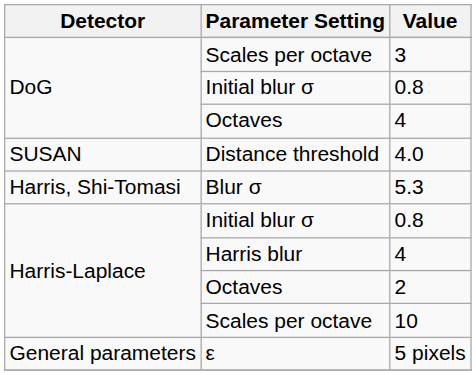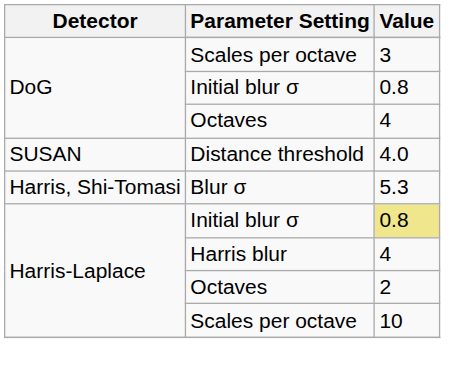Harris-Laplace / Initial blur σ | Value: no background -> khaki background
- row: General parameters | ε | 5 pixels
